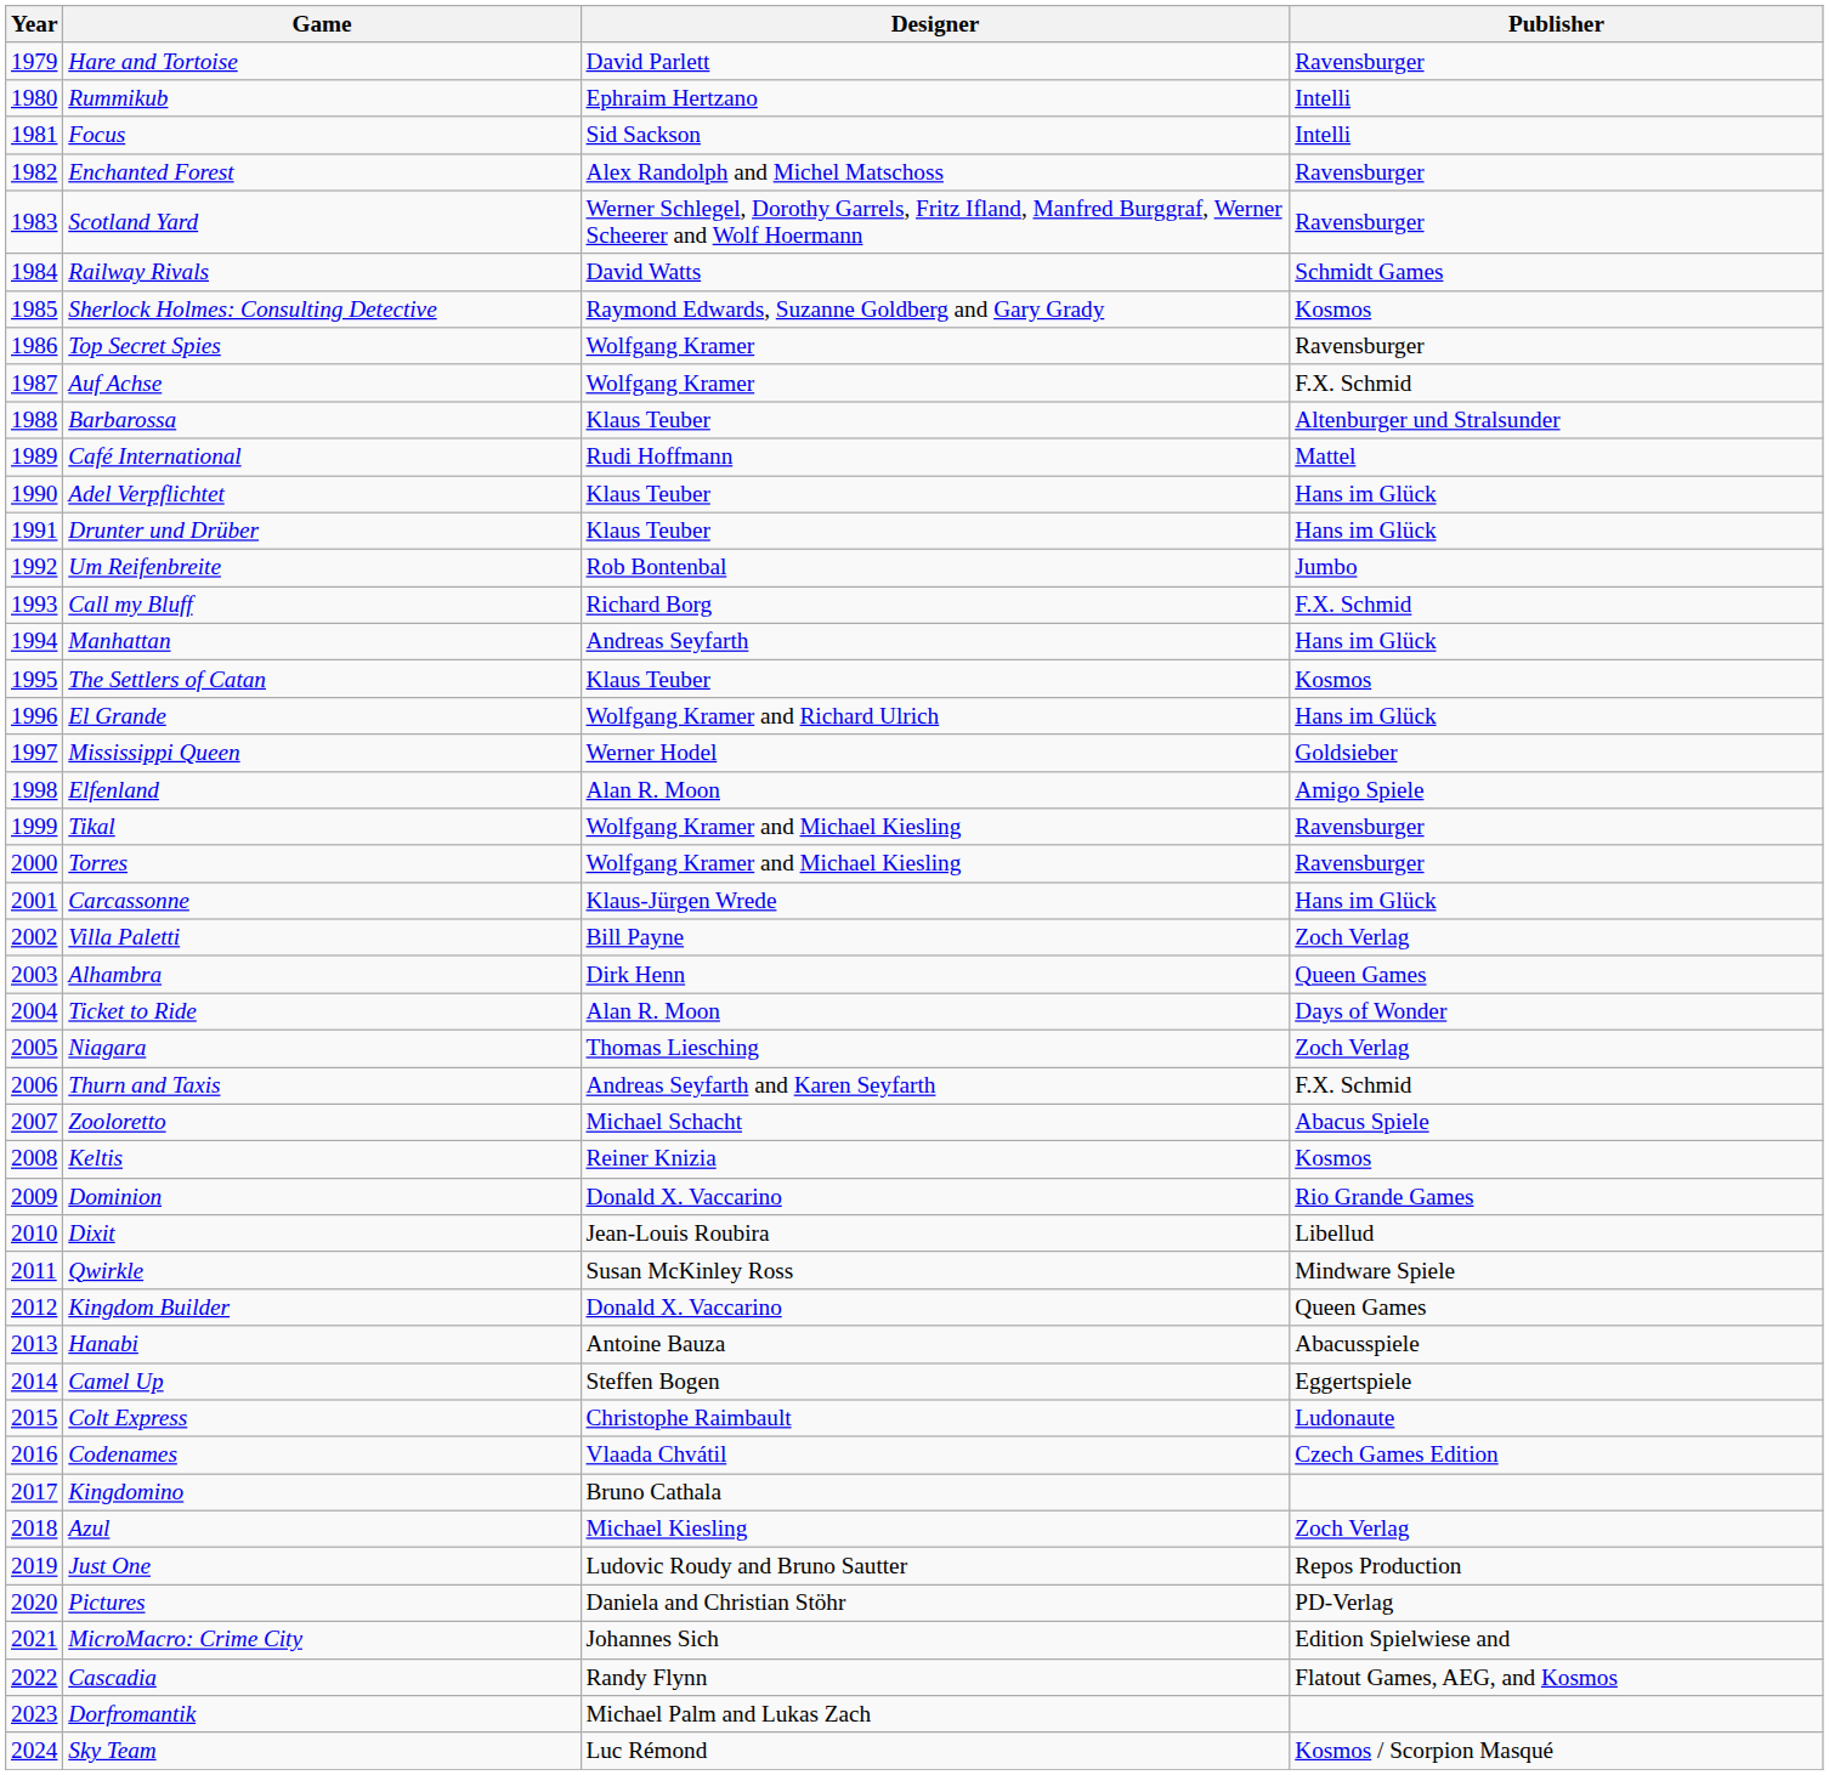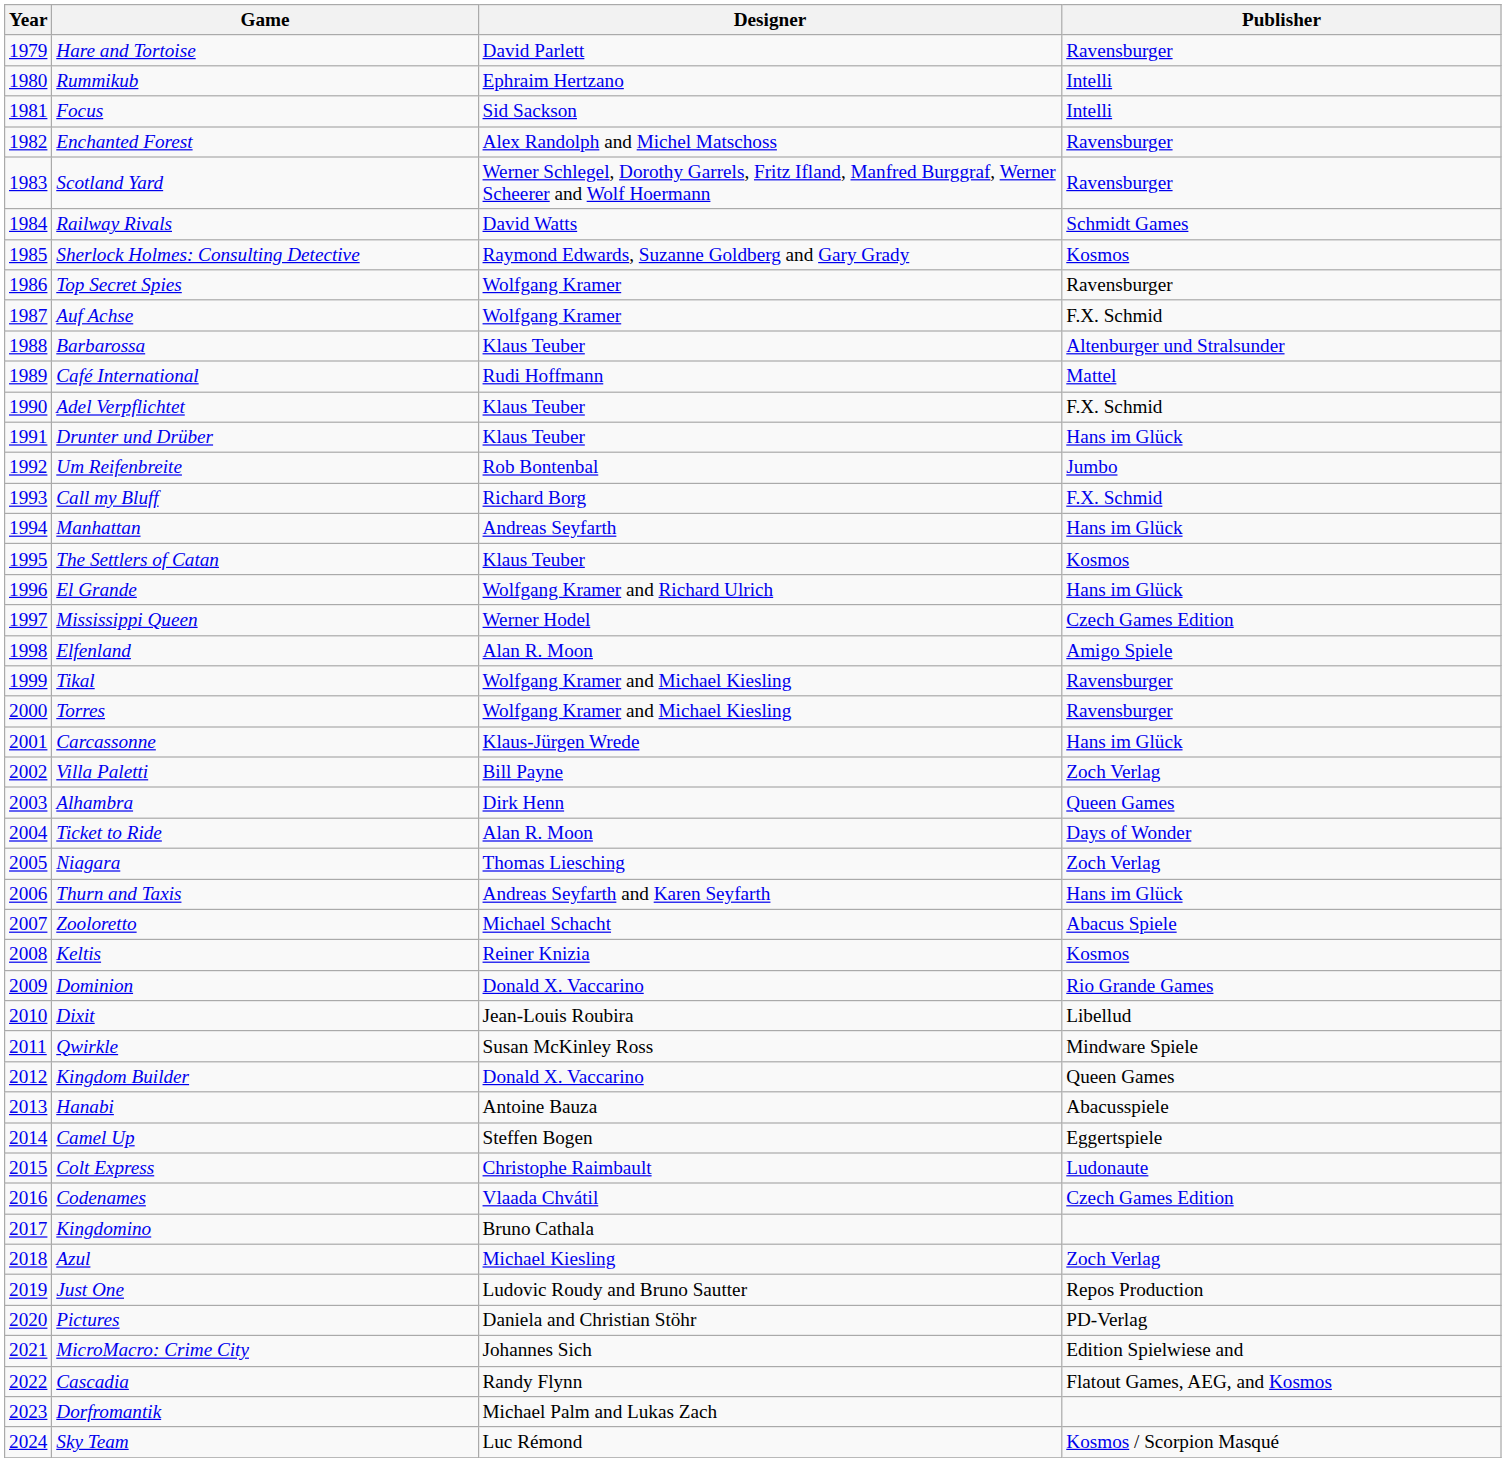Adel Verpflichtet | Publisher: Hans im Glück -> F.X. Schmid
Mississippi Queen | Publisher: Goldsieber -> Czech Games Edition
Thurn and Taxis | Publisher: F.X. Schmid -> Hans im Glück
